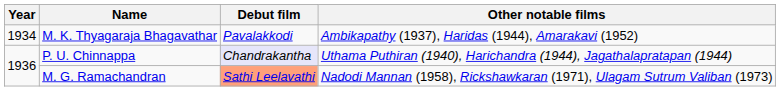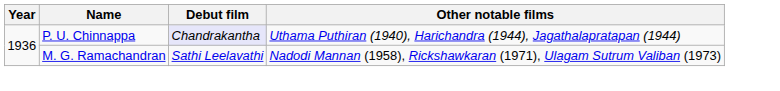- row: 1934 | M. K. Thyagaraja Bhagavathar | Pavalakkodi | Ambikapathy (1937), Haridas (1944), Amarakavi (1952)
M. G. Ramachandran | Debut film: lightsalmon background -> no background
